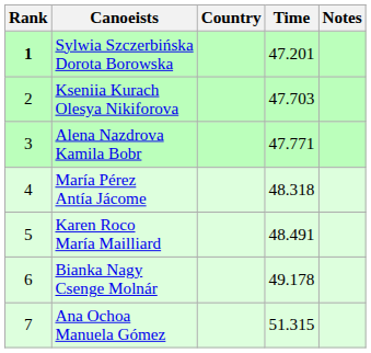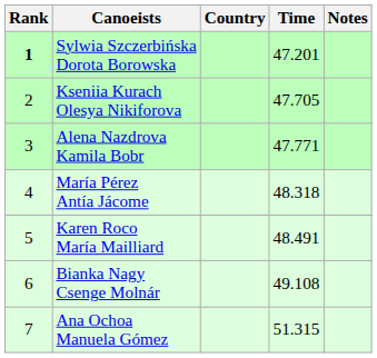Kseniia Kurach Olesya Nikiforova | Time: 47.703 -> 47.705
Bianka Nagy Csenge Molnár | Time: 49.178 -> 49.108
